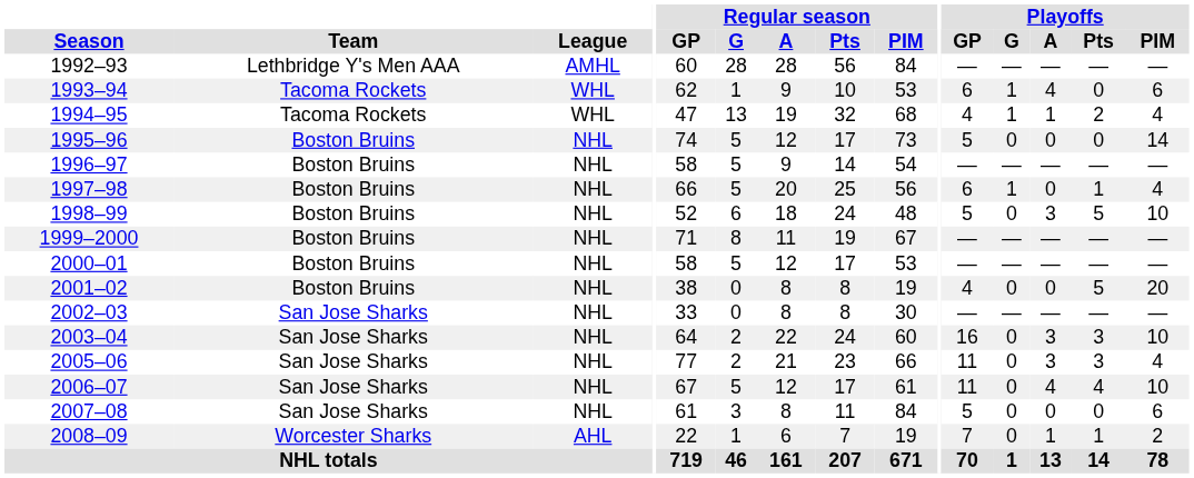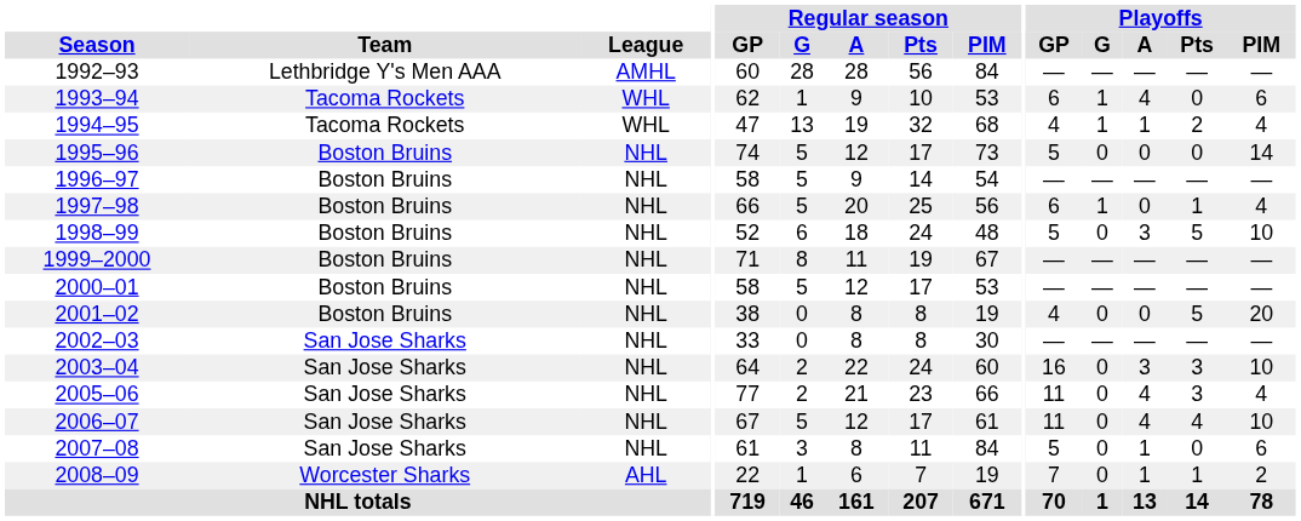2005–06 | Playoffs / A: 3 -> 4
2007–08 | Playoffs / A: 0 -> 1
